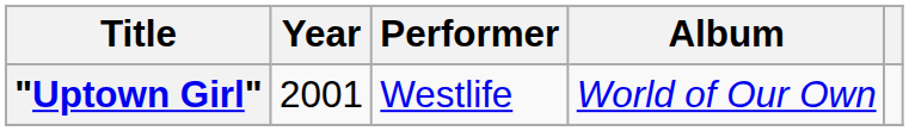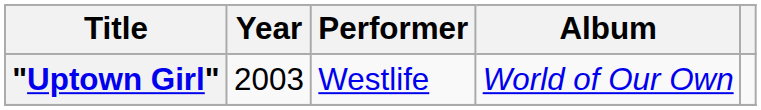"Uptown Girl" | Year: 2001 -> 2003
